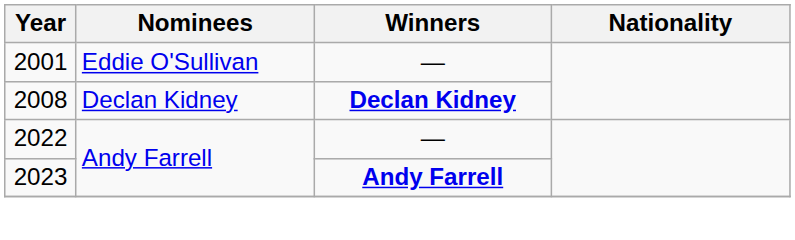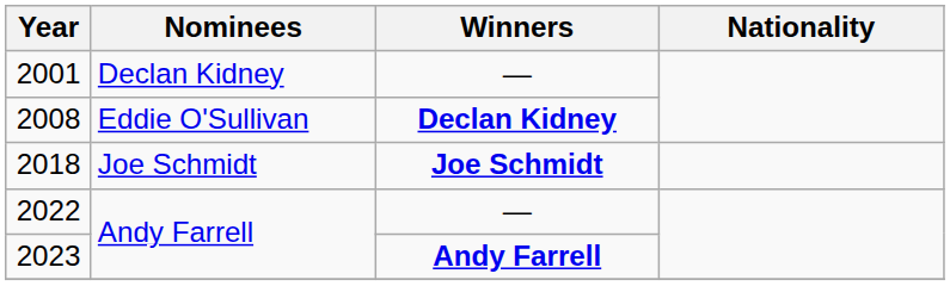2001 | Nominees: Eddie O'Sullivan -> Declan Kidney
2008 | Nominees: Declan Kidney -> Eddie O'Sullivan
+ row: 2018 | Joe Schmidt | Joe Schmidt
